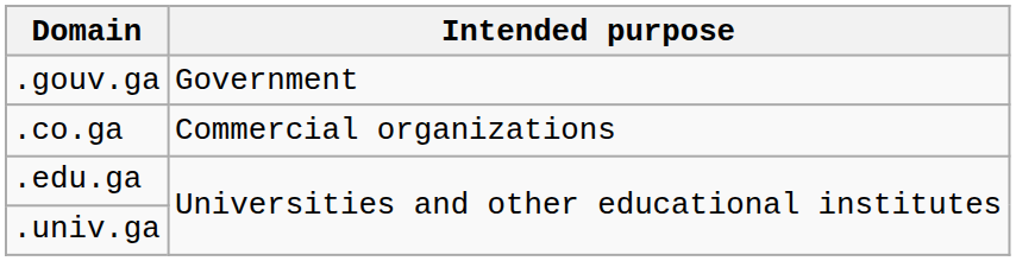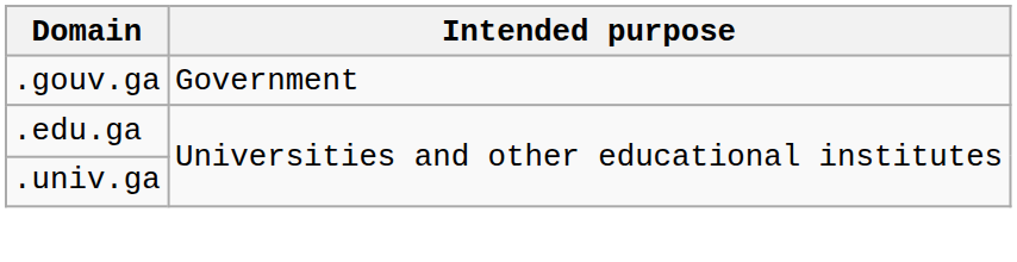- row: .co.ga | Commercial organizations
